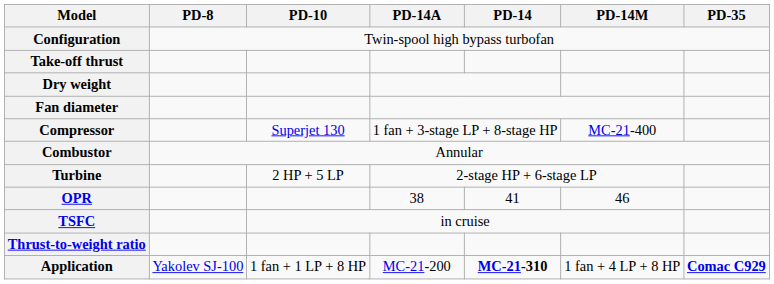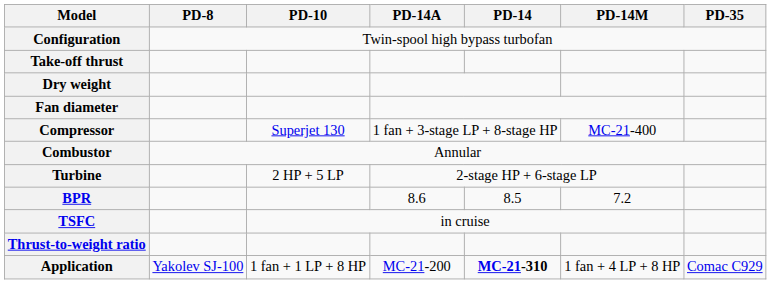+ row: BPR | 8.6 | 8.5 | 7.2
- row: OPR | 38 | 41 | 46
Application | PD-35: bold -> normal
